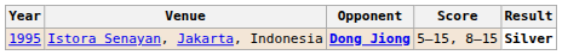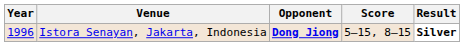Istora Senayan, Jakarta, Indonesia | Year: 1995 -> 1996
